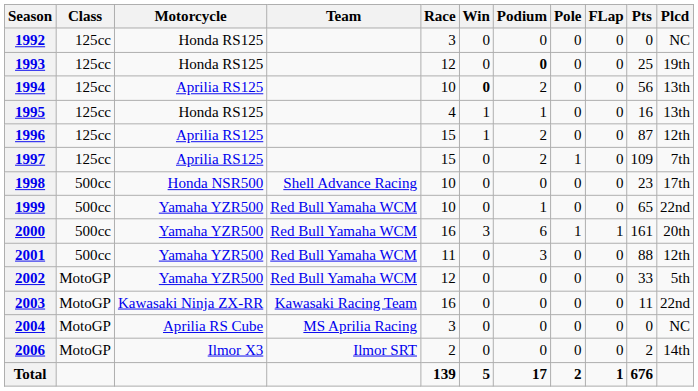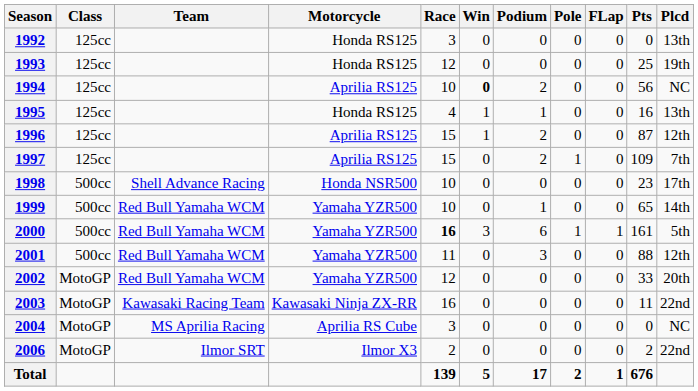columns swapped: Motorcycle <-> Team
1992 | Plcd: NC -> 13th
1993 | Podium: bold -> normal
1994 | Plcd: 13th -> NC
1999 | Plcd: 22nd -> 14th
2000 | Race: normal -> bold
2000 | Plcd: 20th -> 5th
2002 | Plcd: 5th -> 20th
2006 | Plcd: 14th -> 22nd
